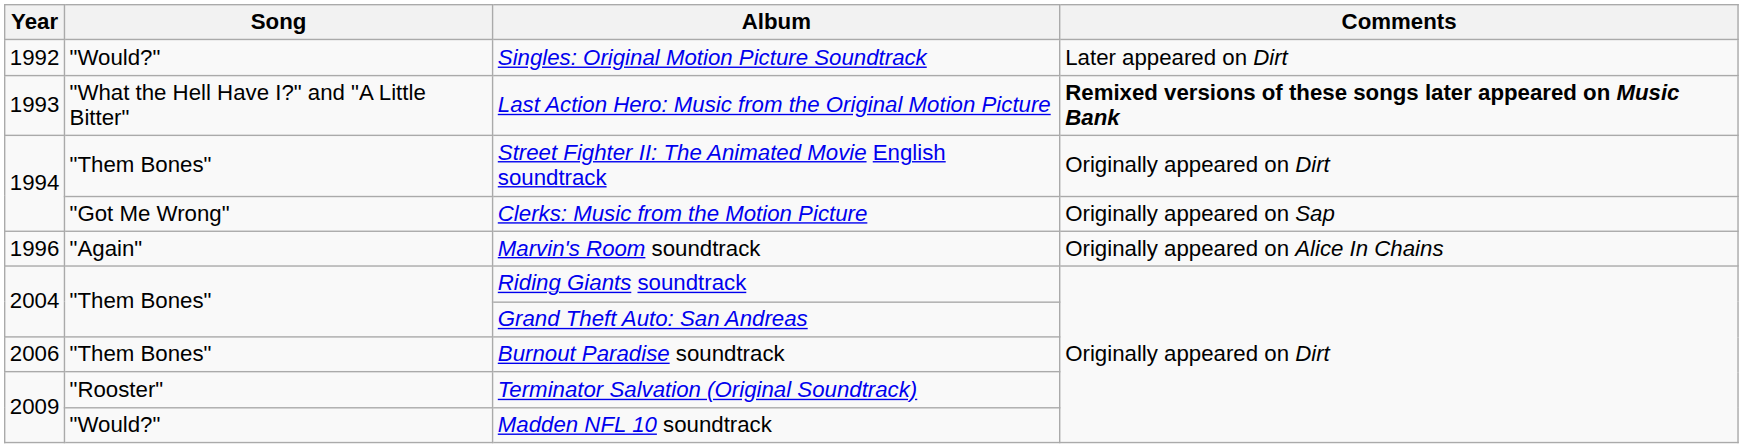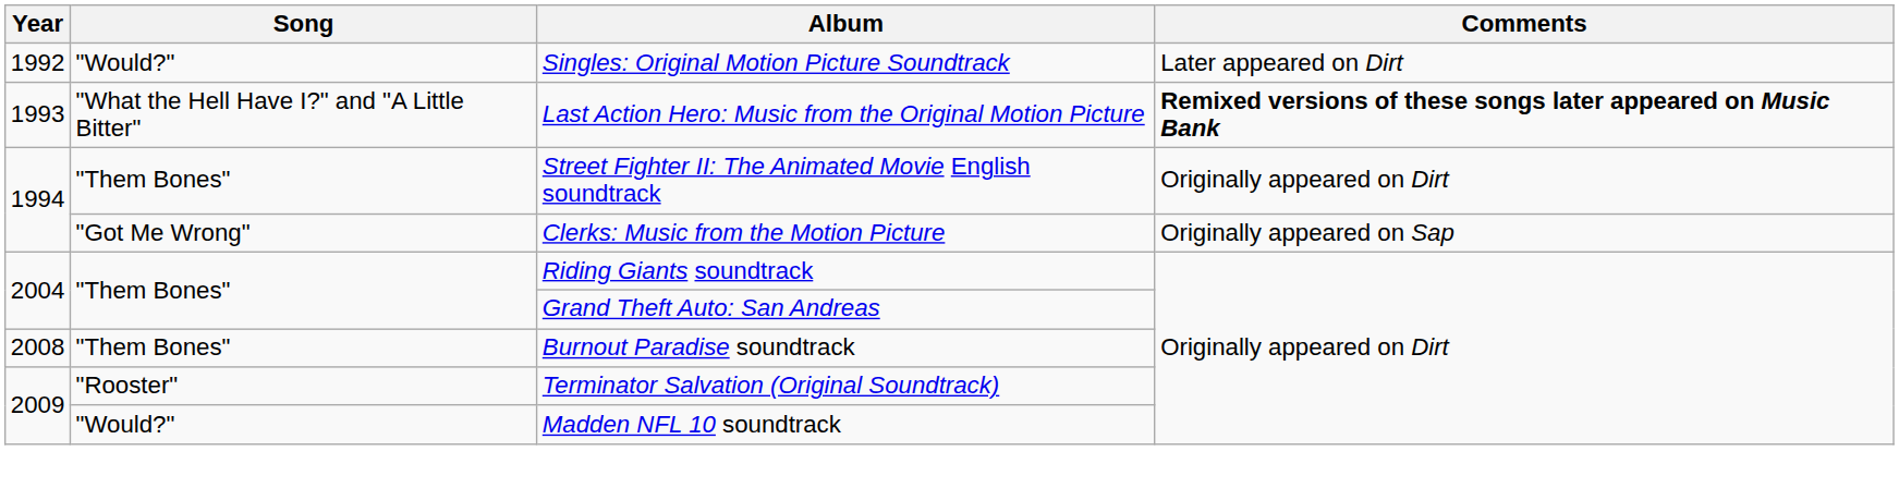- row: 1996 | "Again" | Marvin's Room soundtrack | Originally appeared on Alice In Chains
Burnout Paradise soundtrack | Year: 2006 -> 2008
